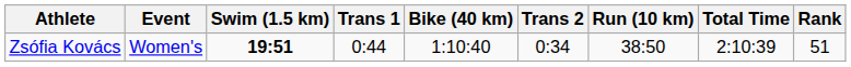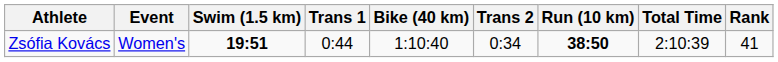Zsófia Kovács | Run (10 km): normal -> bold
Zsófia Kovács | Rank: 51 -> 41
